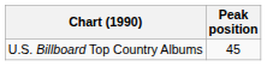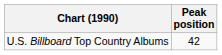U.S. Billboard Top Country Albums | Peak position: 45 -> 42
